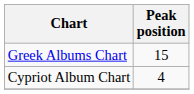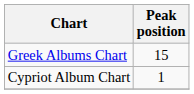Cypriot Album Chart | Peak position: 4 -> 1
